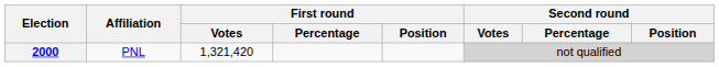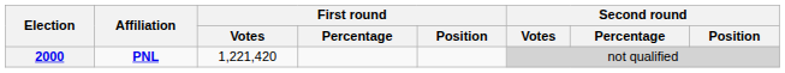2000 | Affiliation: normal -> bold
2000 | First round / Votes: 1,321,420 -> 1,221,420
